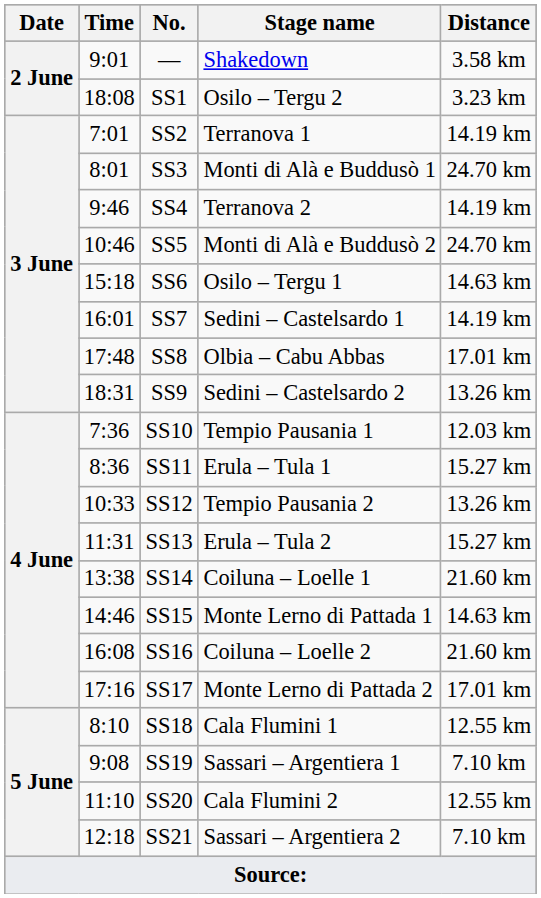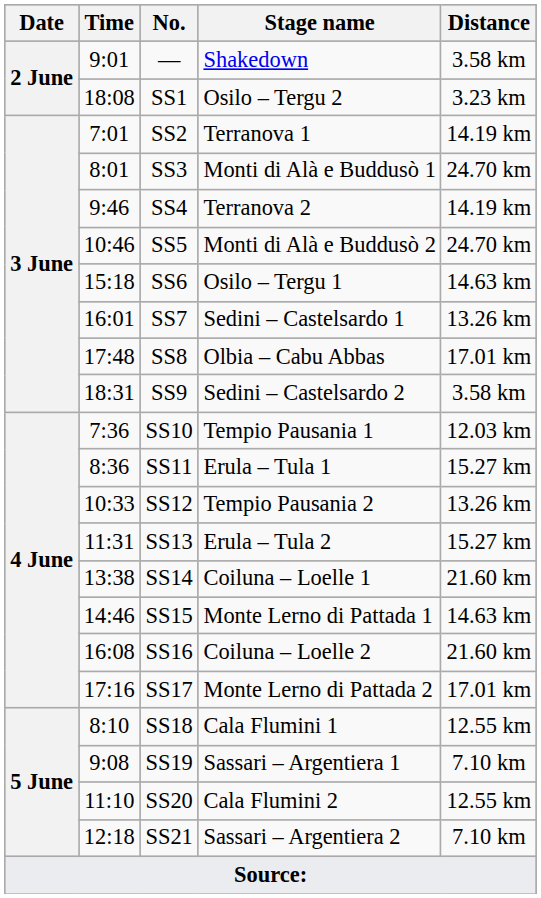SS7 | Distance: 14.19 km -> 13.26 km
SS9 | Distance: 13.26 km -> 3.58 km
